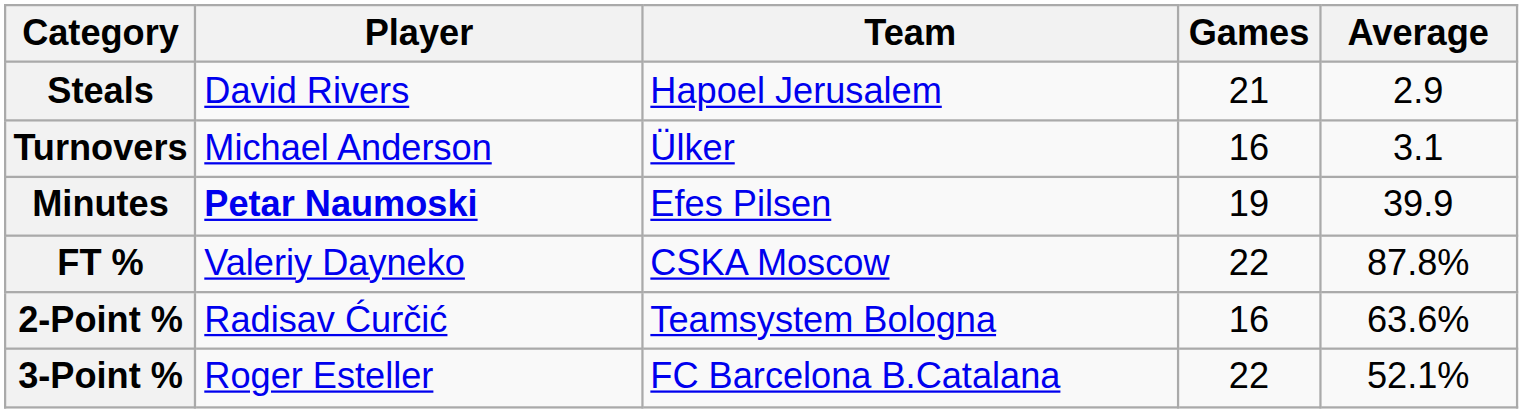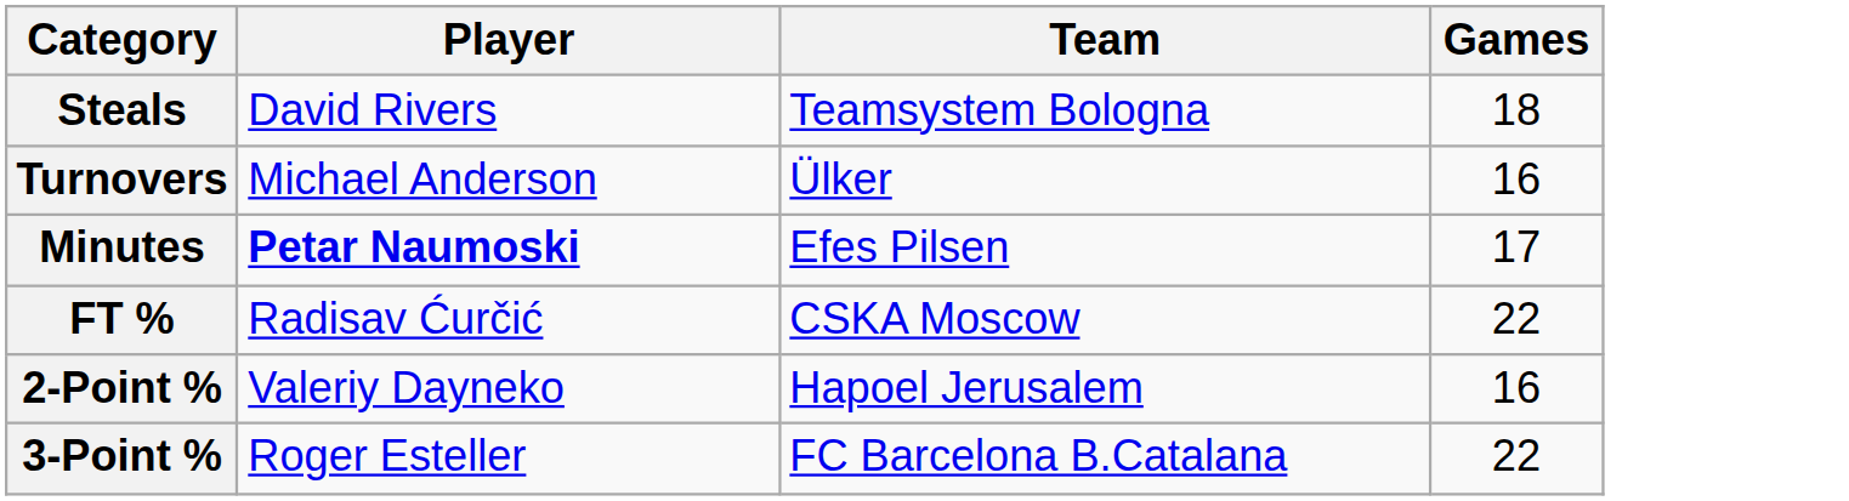- column: Average | 2.9 | 3.1 | 39.9 | 87.8% | 63.6% | 52.1%
Steals | Team: Hapoel Jerusalem -> Teamsystem Bologna
Steals | Games: 21 -> 18
Minutes | Games: 19 -> 17
FT % | Player: Valeriy Dayneko -> Radisav Ćurčić
2-Point % | Player: Radisav Ćurčić -> Valeriy Dayneko
2-Point % | Team: Teamsystem Bologna -> Hapoel Jerusalem
